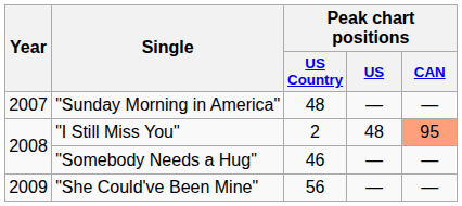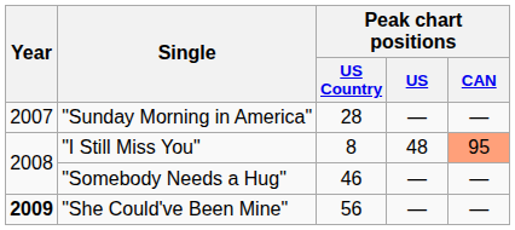"Sunday Morning in America" | Peak chart positions / US Country: 48 -> 28
"I Still Miss You" | Peak chart positions / US Country: 2 -> 8
"She Could've Been Mine" | Year: normal -> bold
